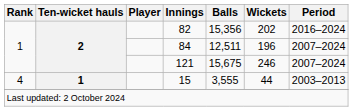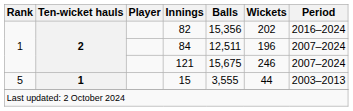15 | Rank: 4 -> 5
